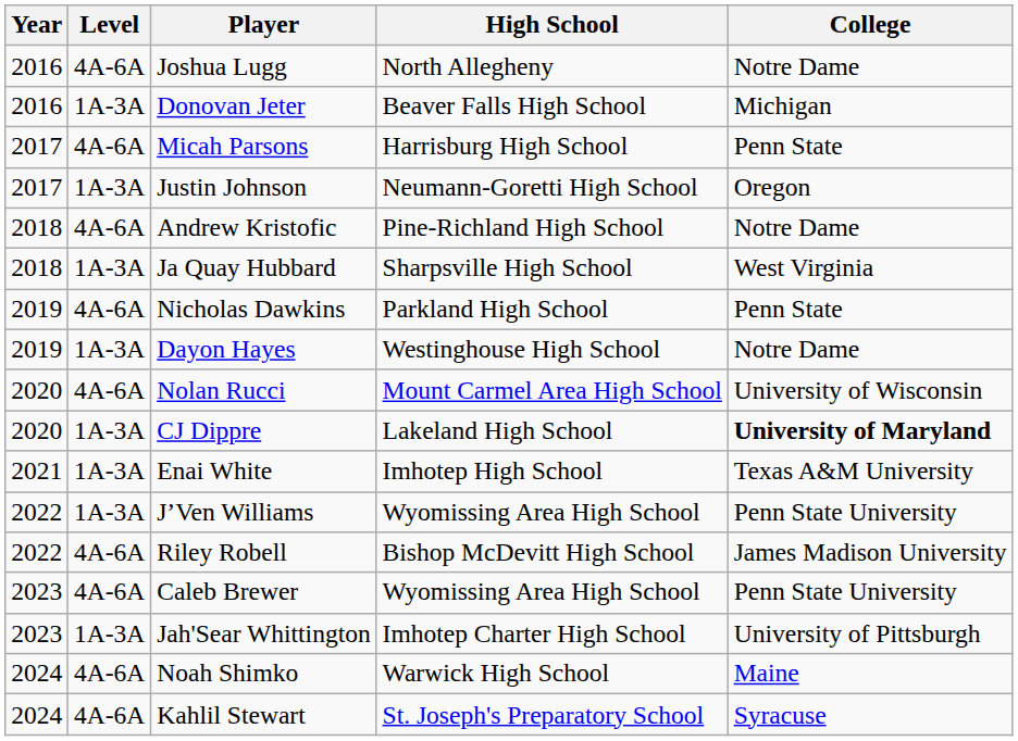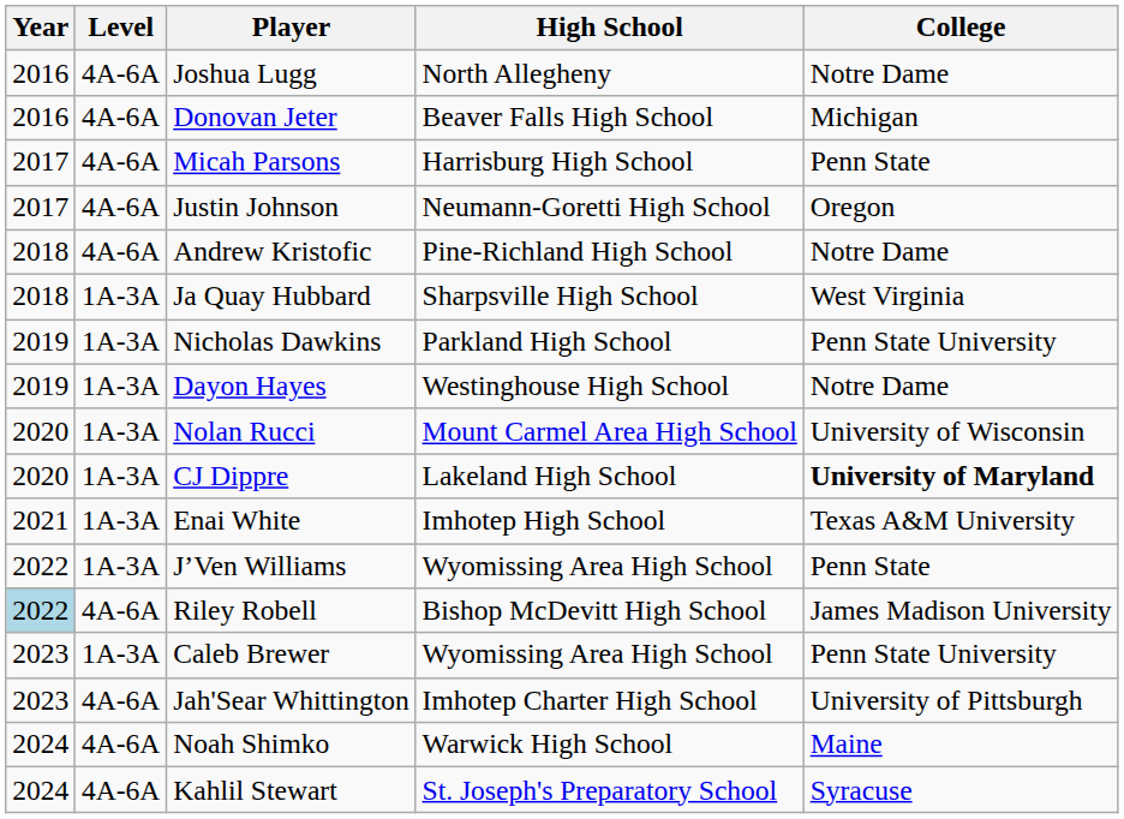Donovan Jeter | Level: 1A-3A -> 4A-6A
Justin Johnson | Level: 1A-3A -> 4A-6A
Nicholas Dawkins | Level: 4A-6A -> 1A-3A
Nicholas Dawkins | College: Penn State -> Penn State University
Nolan Rucci | Level: 4A-6A -> 1A-3A
J’Ven Williams | College: Penn State University -> Penn State
Riley Robell | Year: no background -> lightblue background
Caleb Brewer | Level: 4A-6A -> 1A-3A
Jah'Sear Whittington | Level: 1A-3A -> 4A-6A
